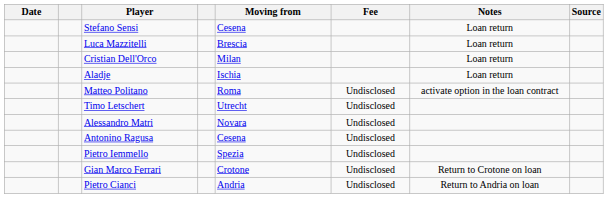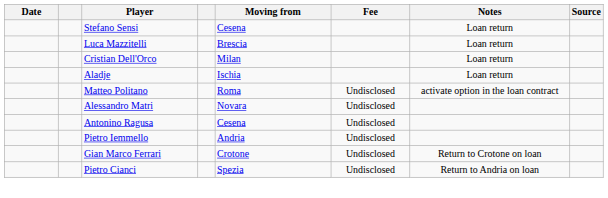- row: Timo Letschert | Utrecht | Undisclosed
Pietro Iemmello | Moving from: Spezia -> Andria
Pietro Cianci | Moving from: Andria -> Spezia
